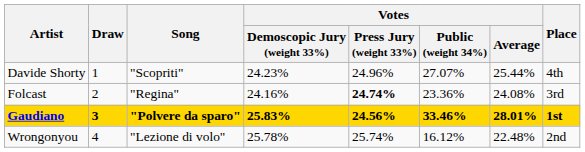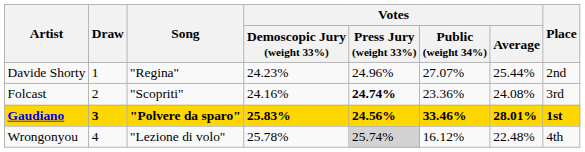Davide Shorty | Song: "Scopriti" -> "Regina"
Davide Shorty | Place: 4th -> 2nd
Folcast | Song: "Regina" -> "Scopriti"
Wrongonyou | Votes / Press Jury (weight 33%): no background -> lightgrey background
Wrongonyou | Place: 2nd -> 4th
